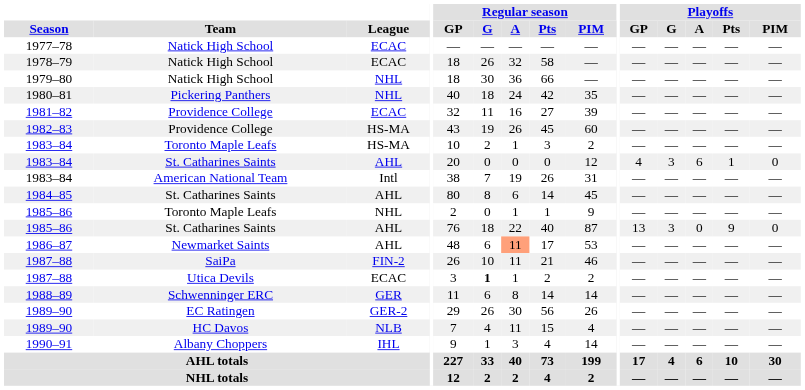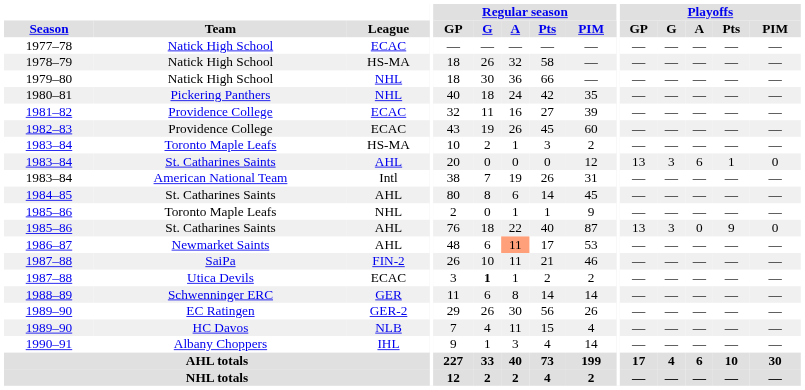1978–79 | League: ECAC -> HS-MA
1982–83 | League: HS-MA -> ECAC
1983–84 / St. Catharines Saints | Playoffs / GP: 4 -> 13
